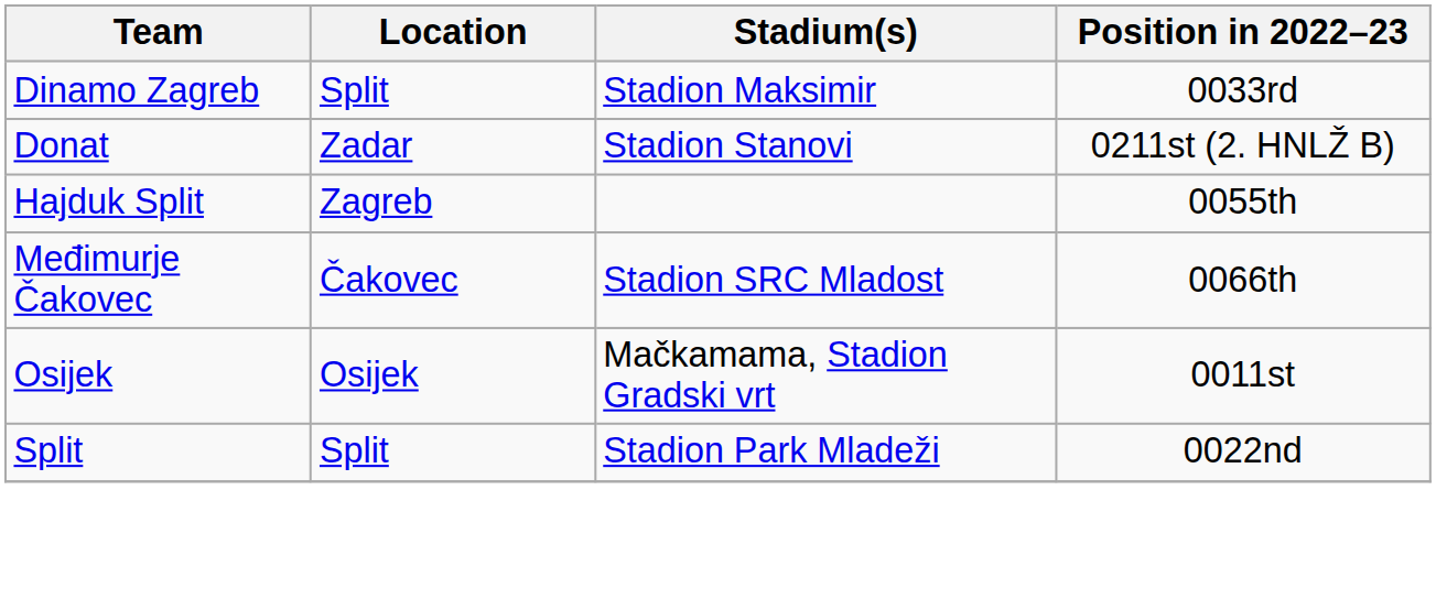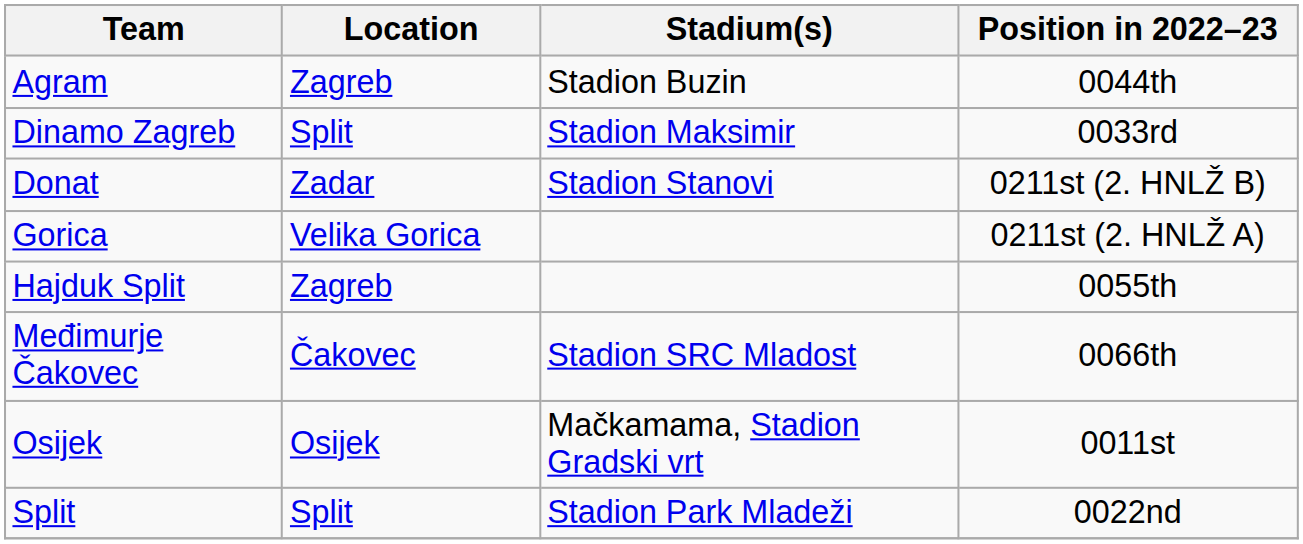+ row: Agram | Zagreb | Stadion Buzin | 0044th
+ row: Gorica | Velika Gorica | 0211st (2. HNLŽ A)
